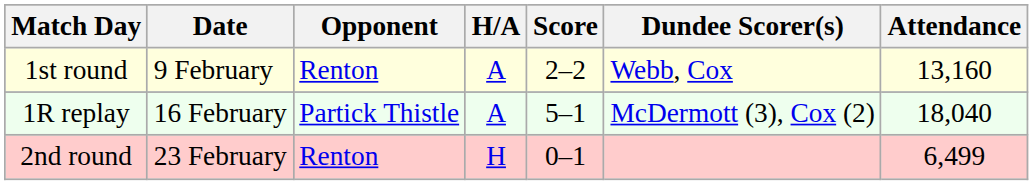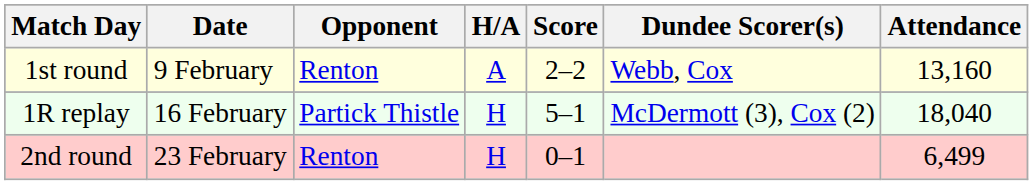1R replay | H/A: A -> H
